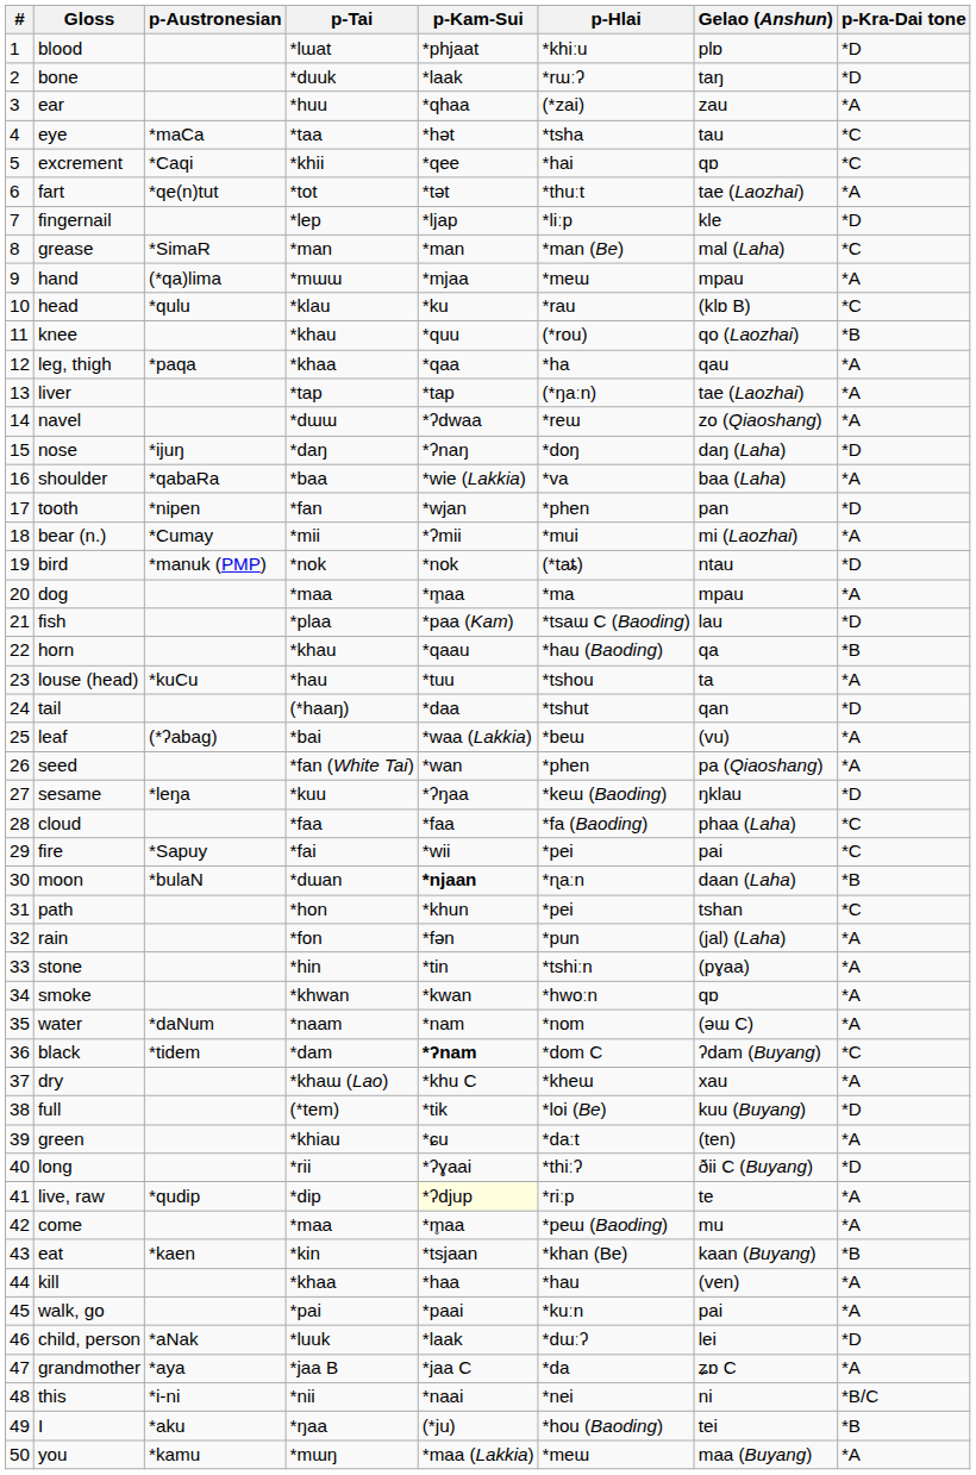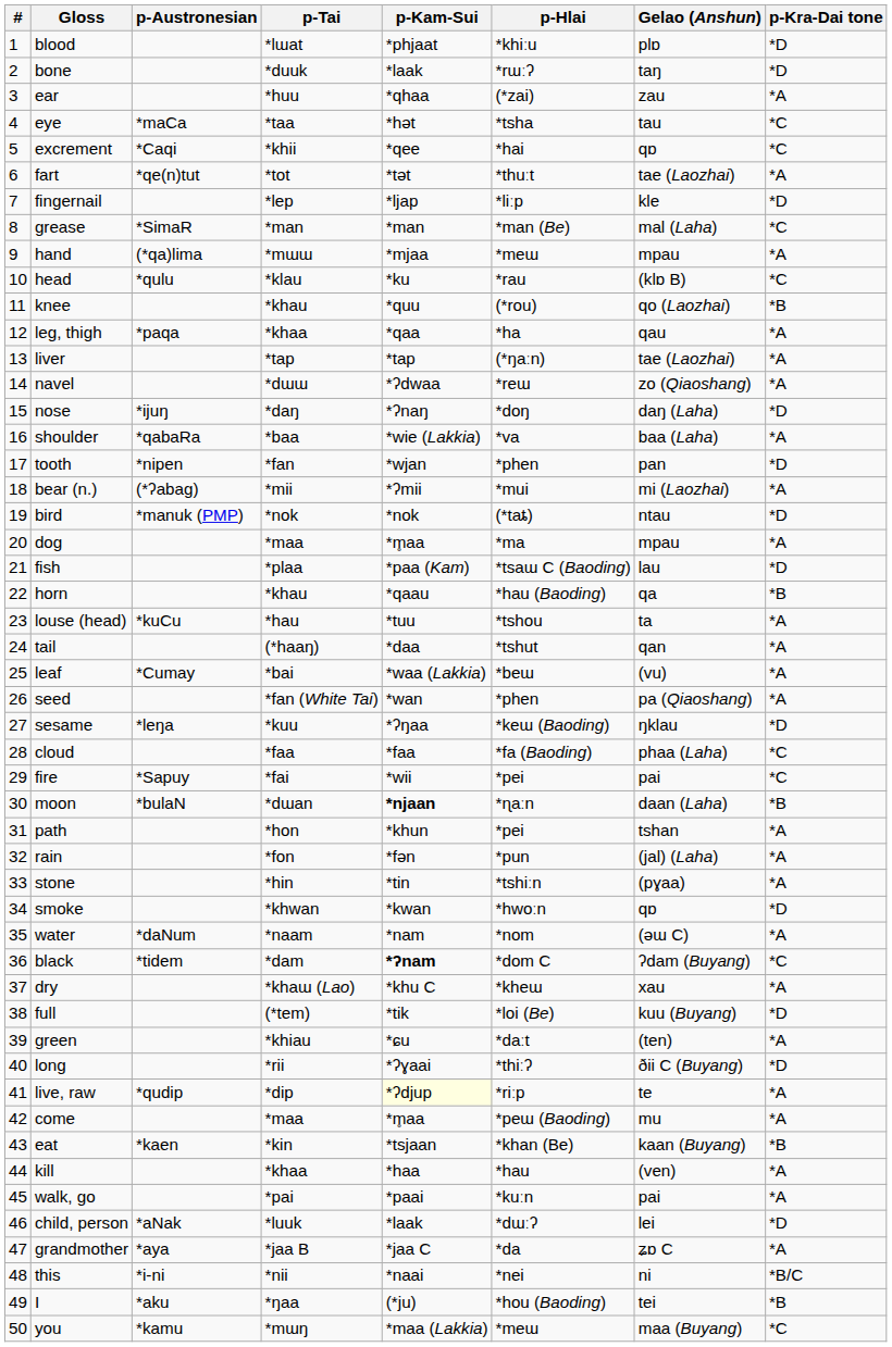bear (n.) | p-Austronesian: *Cumay -> (*ʔabag)
tail | p-Kra-Dai tone: *D -> *A
leaf | p-Austronesian: (*ʔabag) -> *Cumay
path | p-Kra-Dai tone: *C -> *A
smoke | p-Kra-Dai tone: *A -> *D
you | p-Kra-Dai tone: *A -> *C
